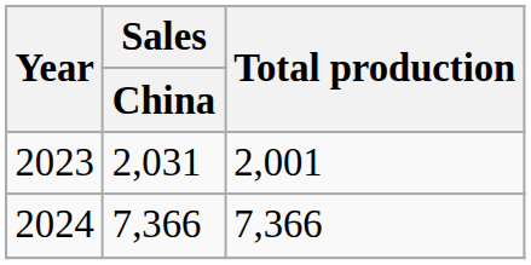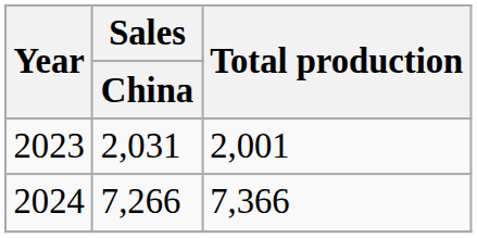2024 | Sales / China: 7,366 -> 7,266
